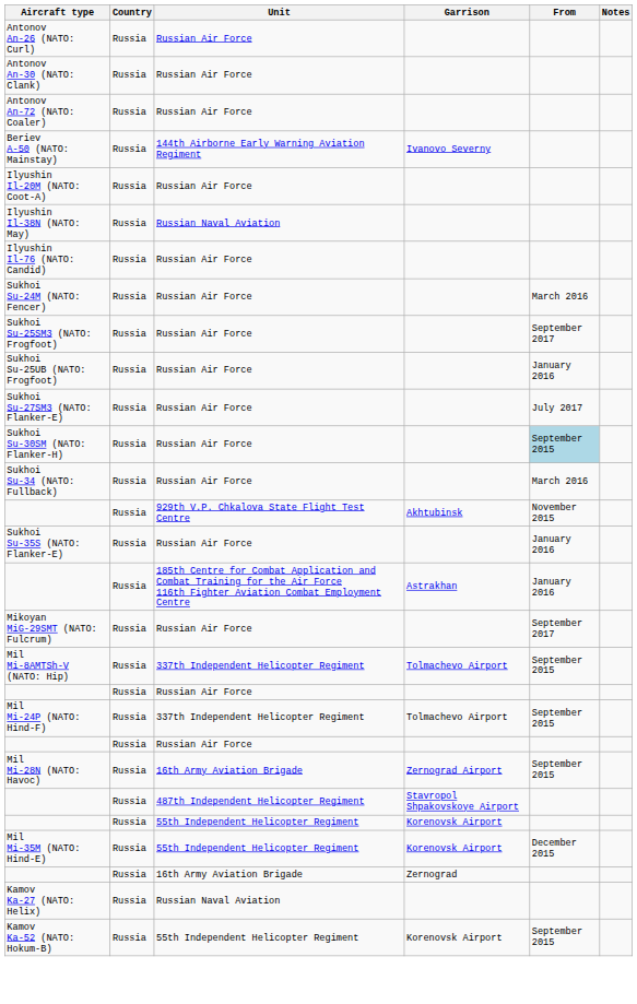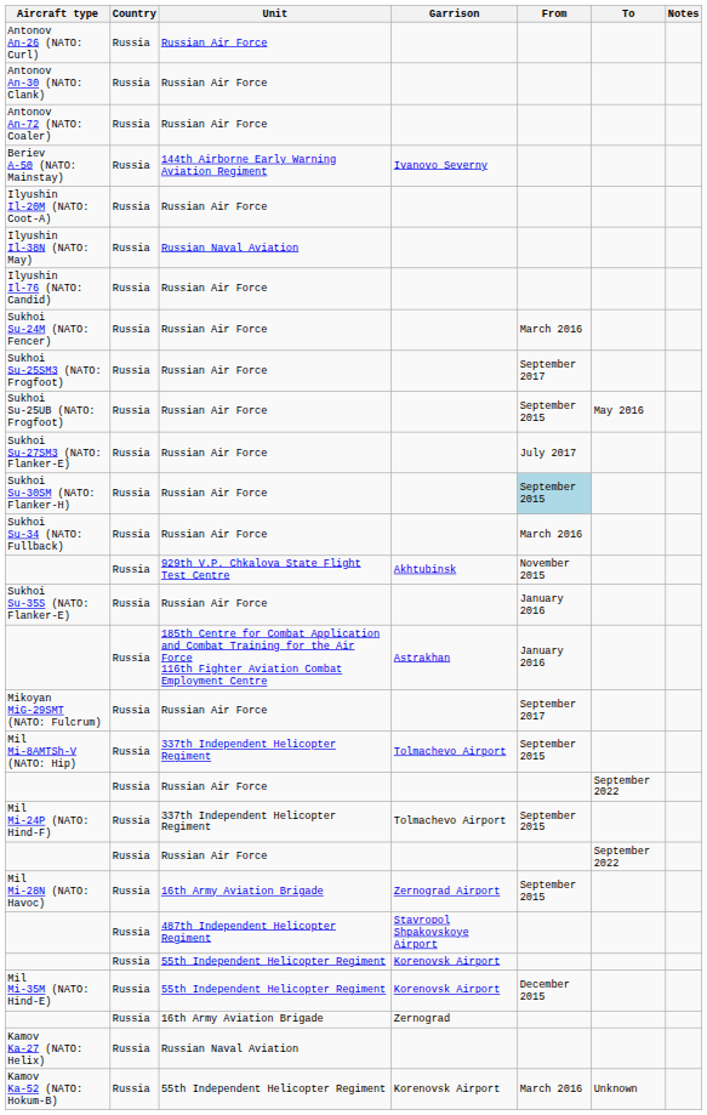+ column: To | May 2016 | September 2022 | September 2022 | Unknown
Sukhoi Su-25UB (NATO: Frogfoot) | From: January 2016 -> September 2015
Kamov Ka-52 (NATO: Hokum-B) | From: September 2015 -> March 2016
